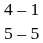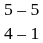rows swapped: 4 – 1 <-> 5 – 5
